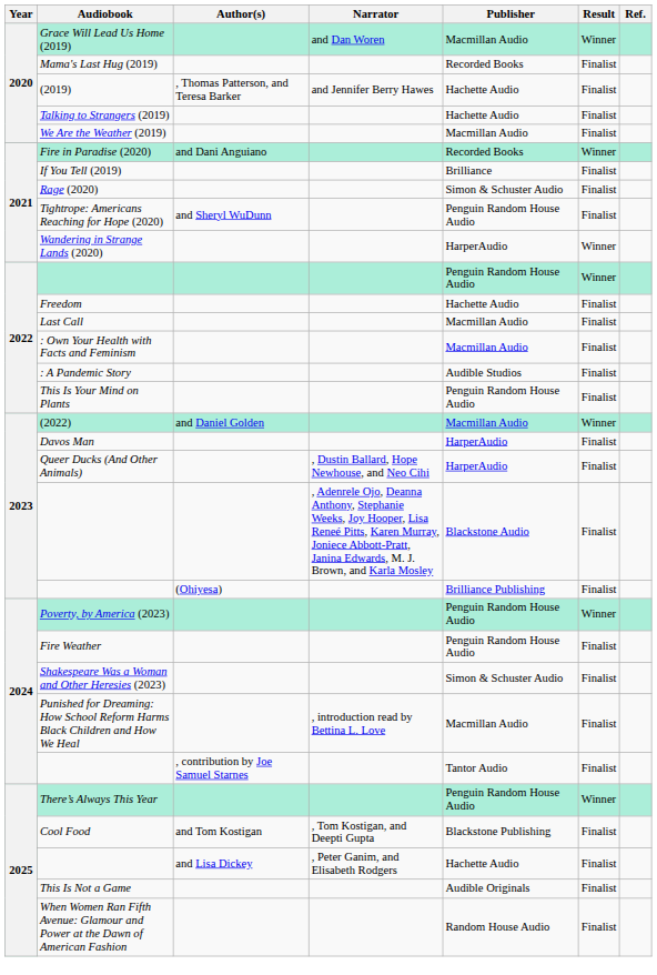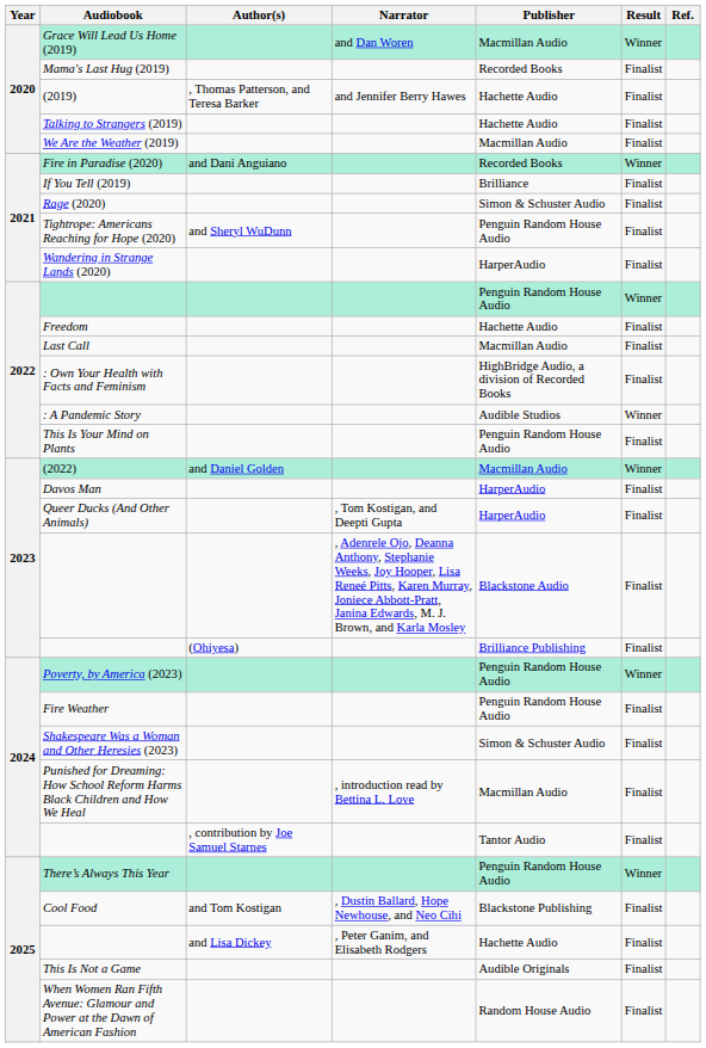Wandering in Strange Lands (2020) | Result: Winner -> Finalist
: Own Your Health with Facts and Feminism | Publisher: Macmillan Audio -> HighBridge Audio, a division of Recorded Books
: A Pandemic Story | Result: Finalist -> Winner
Queer Ducks (And Other Animals) | Narrator: , Dustin Ballard, Hope Newhouse, and Neo Cihi -> , Tom Kostigan, and Deepti Gupta
Cool Food | Narrator: , Tom Kostigan, and Deepti Gupta -> , Dustin Ballard, Hope Newhouse, and Neo Cihi
